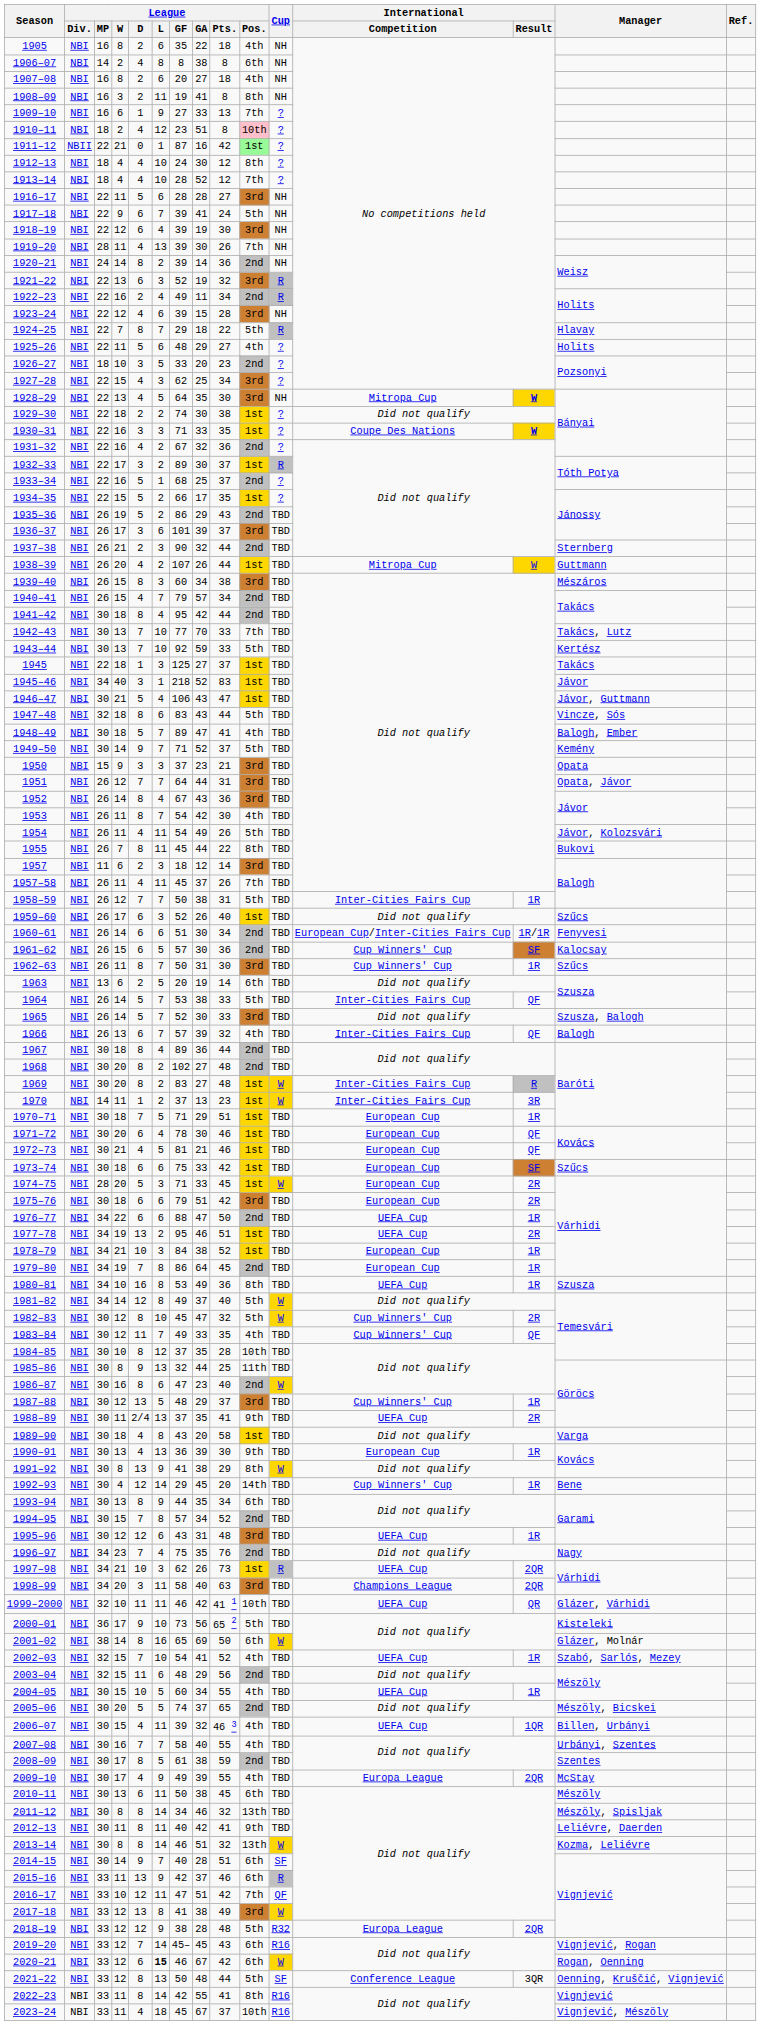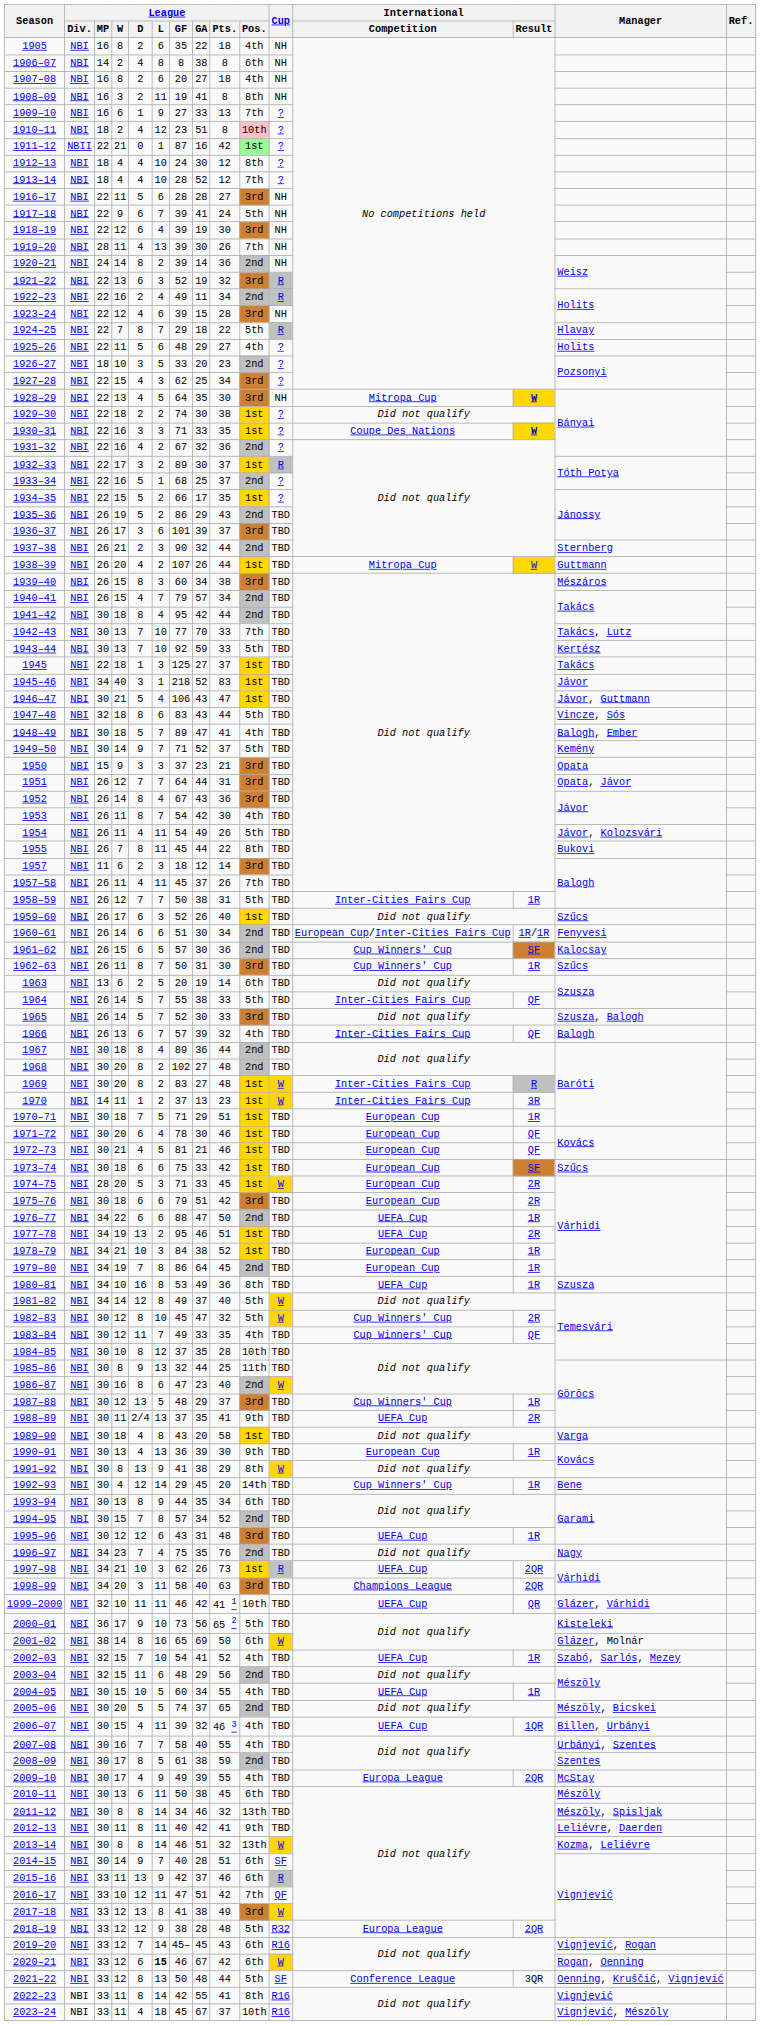1964 | League / GF: 53 -> 55
